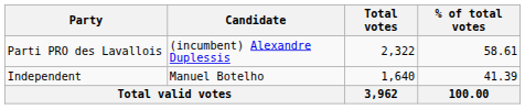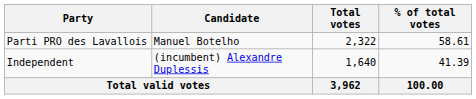Parti PRO des Lavallois | Candidate: (incumbent) Alexandre Duplessis -> Manuel Botelho
Independent | Candidate: Manuel Botelho -> (incumbent) Alexandre Duplessis
